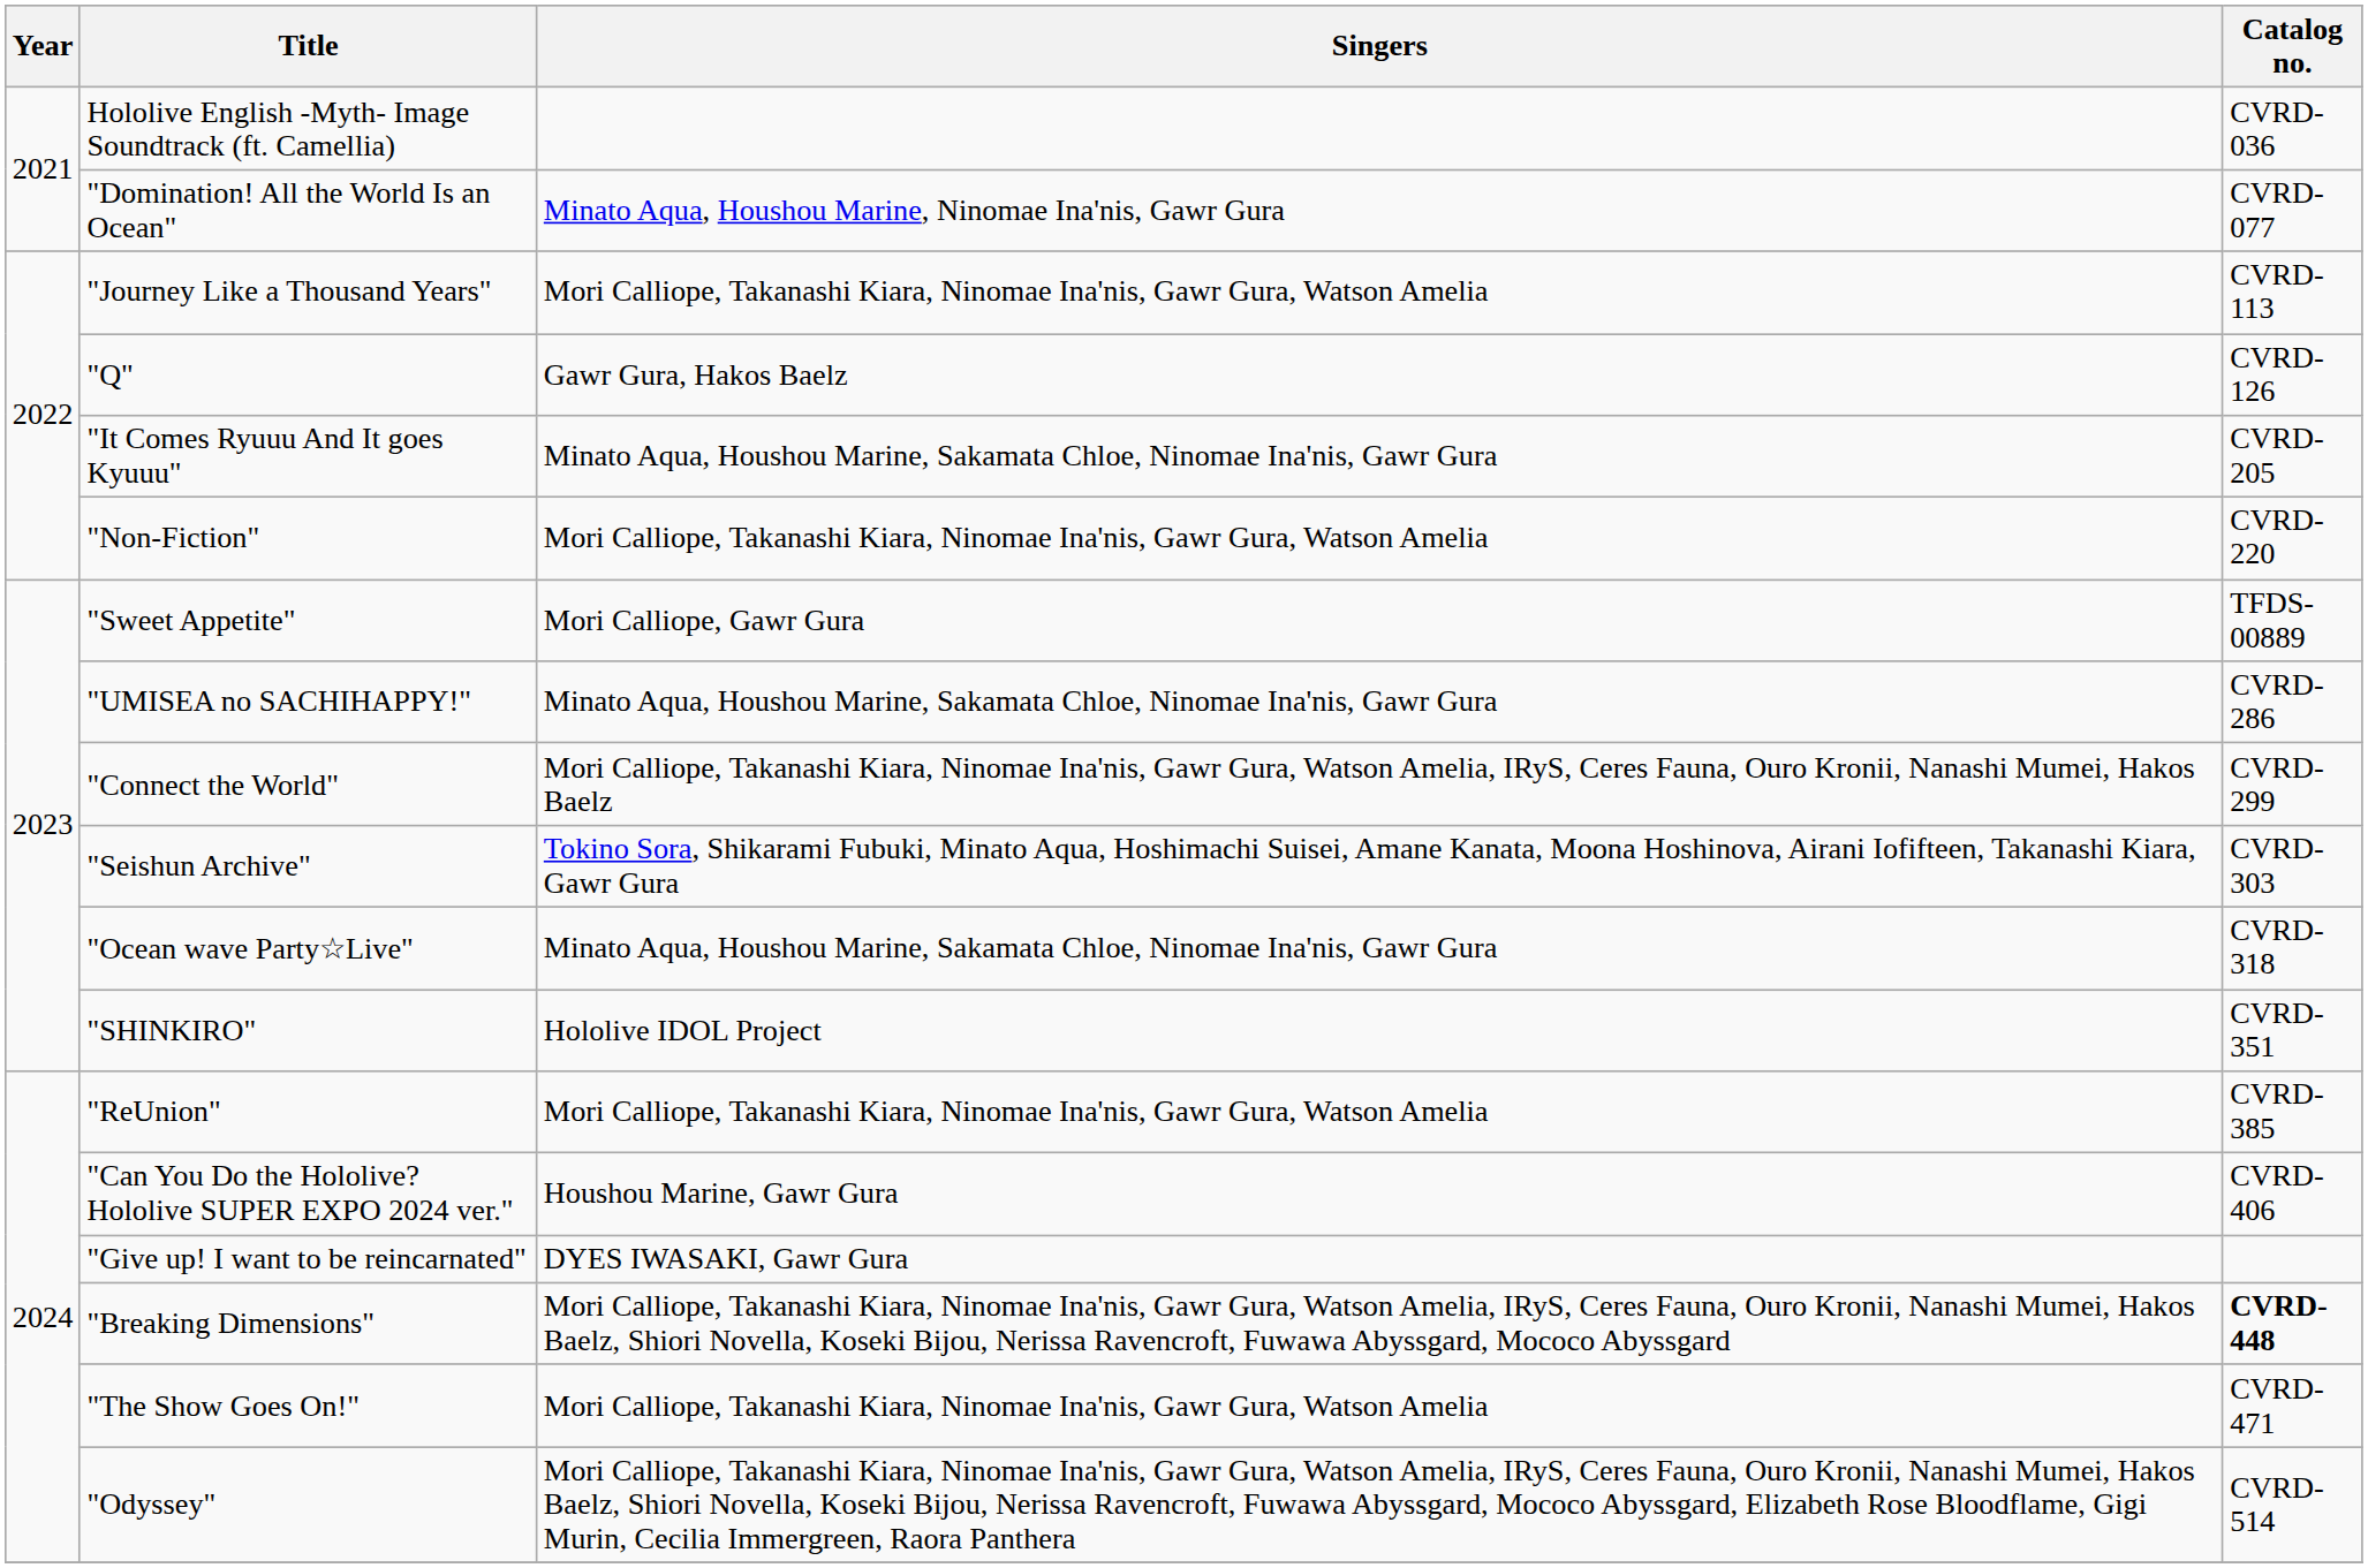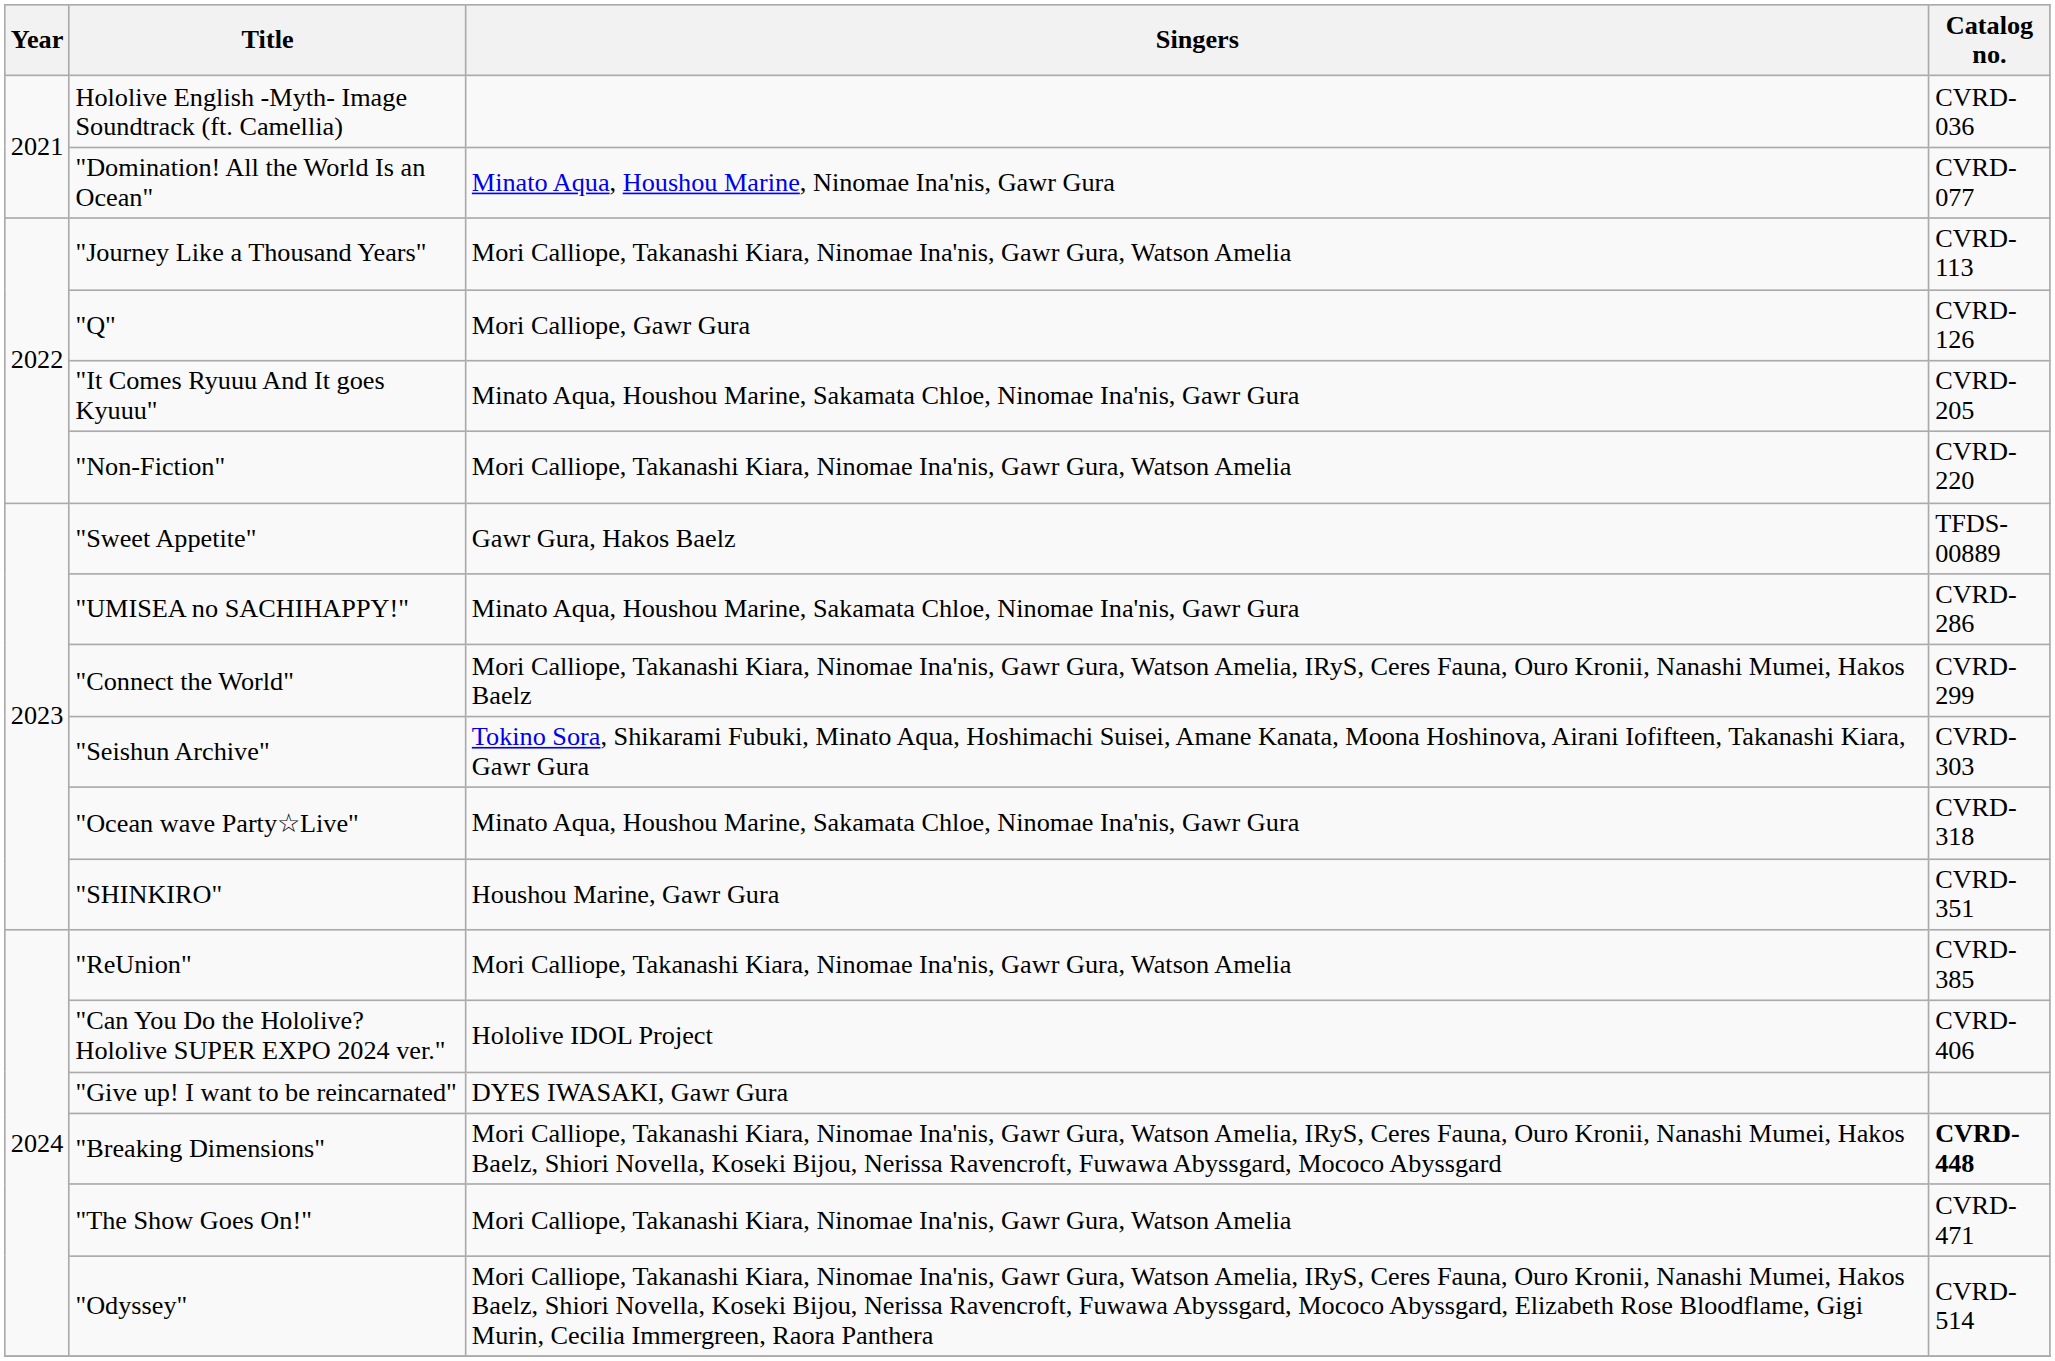"Q" | Singers: Gawr Gura, Hakos Baelz -> Mori Calliope, Gawr Gura
"Sweet Appetite" | Singers: Mori Calliope, Gawr Gura -> Gawr Gura, Hakos Baelz
"SHINKIRO" | Singers: Hololive IDOL Project -> Houshou Marine, Gawr Gura
"Can You Do the Hololive? Hololive SUPER EXPO 2024 ver." | Singers: Houshou Marine, Gawr Gura -> Hololive IDOL Project
